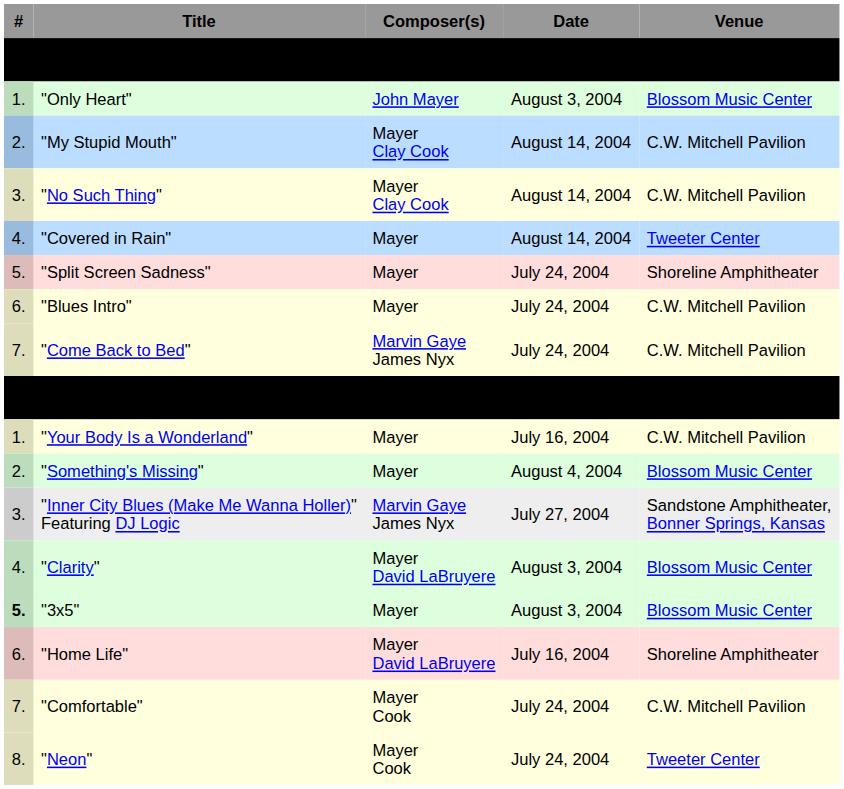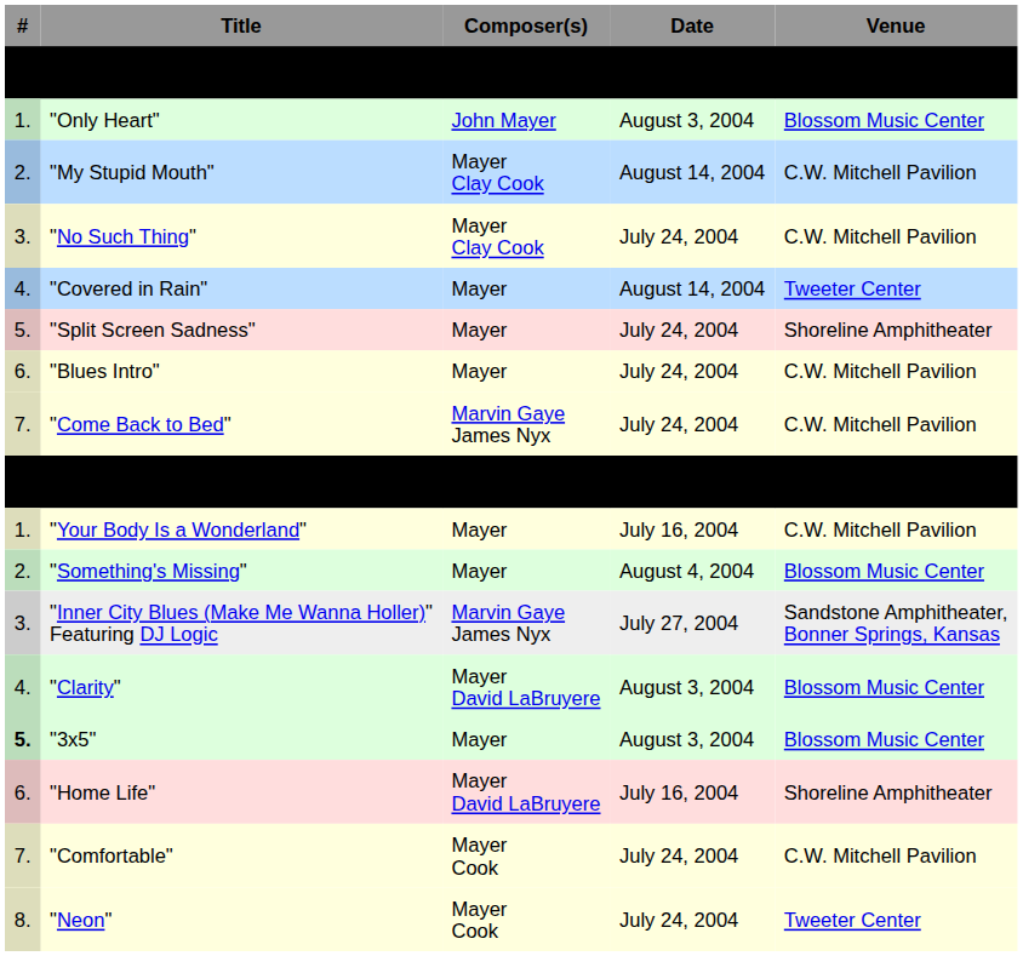"No Such Thing" | Date: August 14, 2004 -> July 24, 2004
